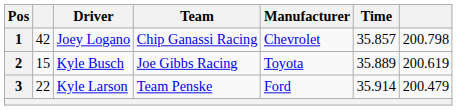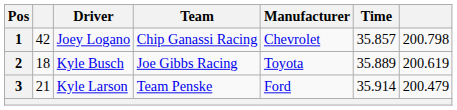2 | column 2: 15 -> 18
3 | column 2: 22 -> 21
